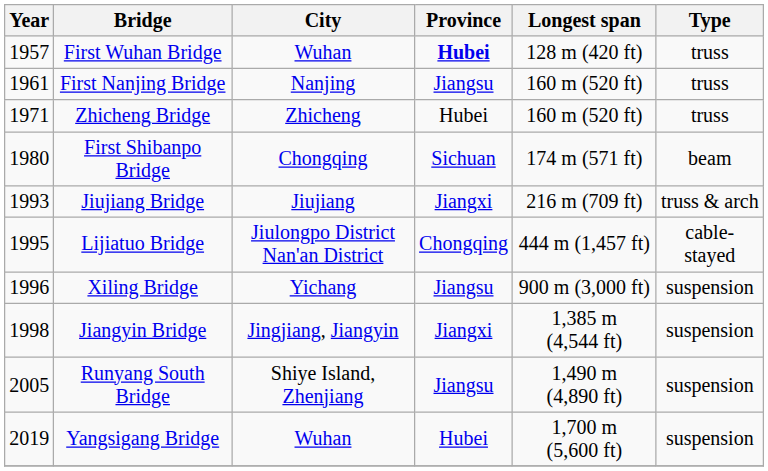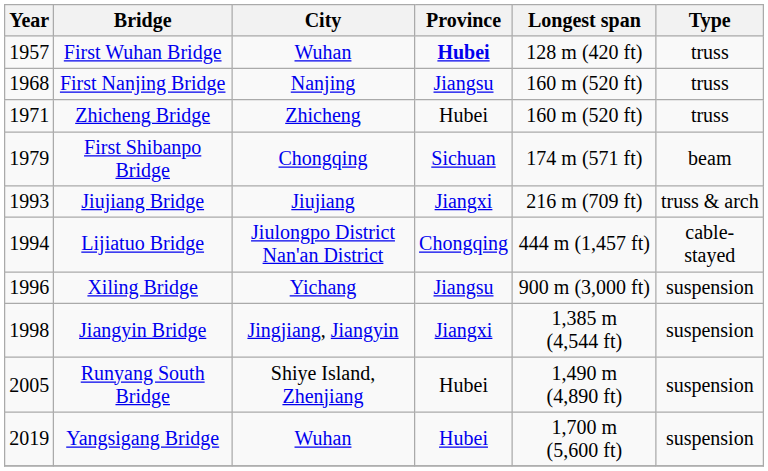First Nanjing Bridge | Year: 1961 -> 1968
First Shibanpo Bridge | Year: 1980 -> 1979
Lijiatuo Bridge | Year: 1995 -> 1994
Runyang South Bridge | Province: Jiangsu -> Hubei
